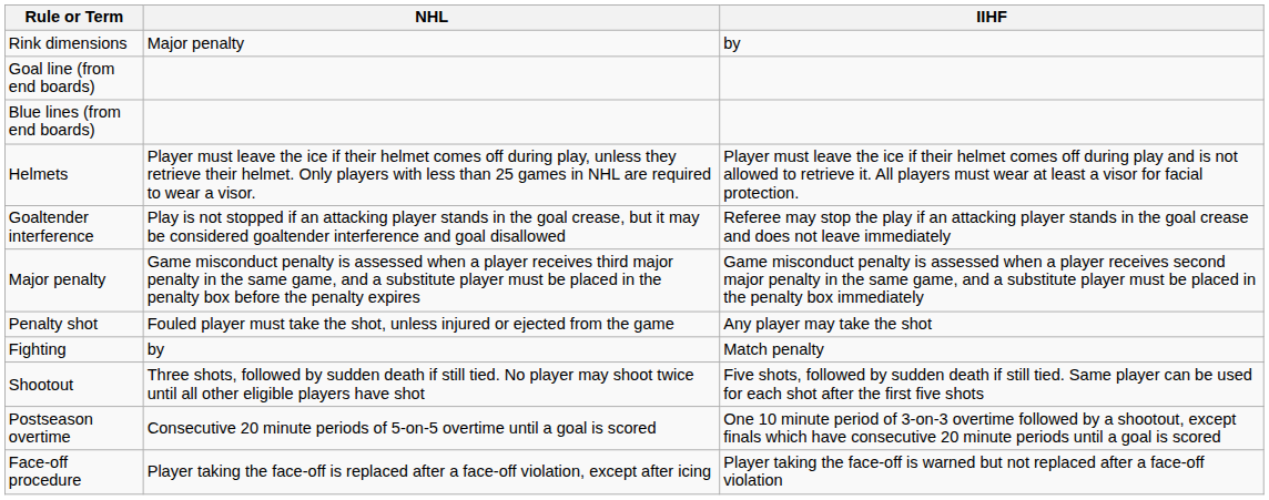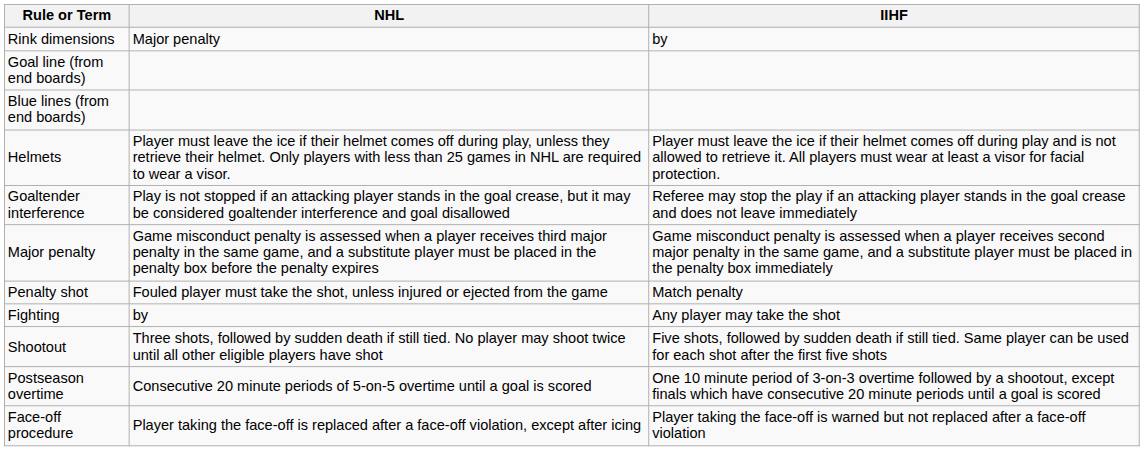Penalty shot | IIHF: Any player may take the shot -> Match penalty
Fighting | IIHF: Match penalty -> Any player may take the shot
